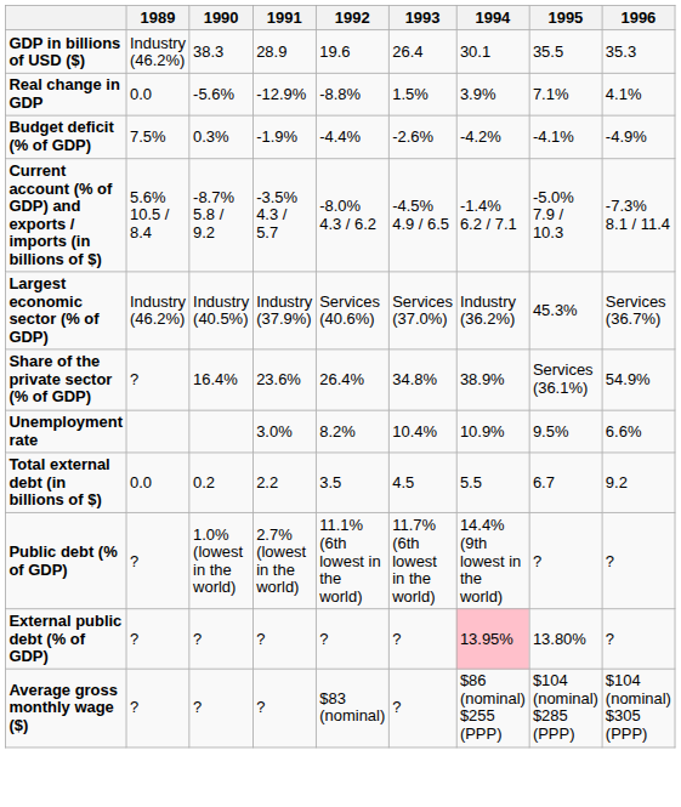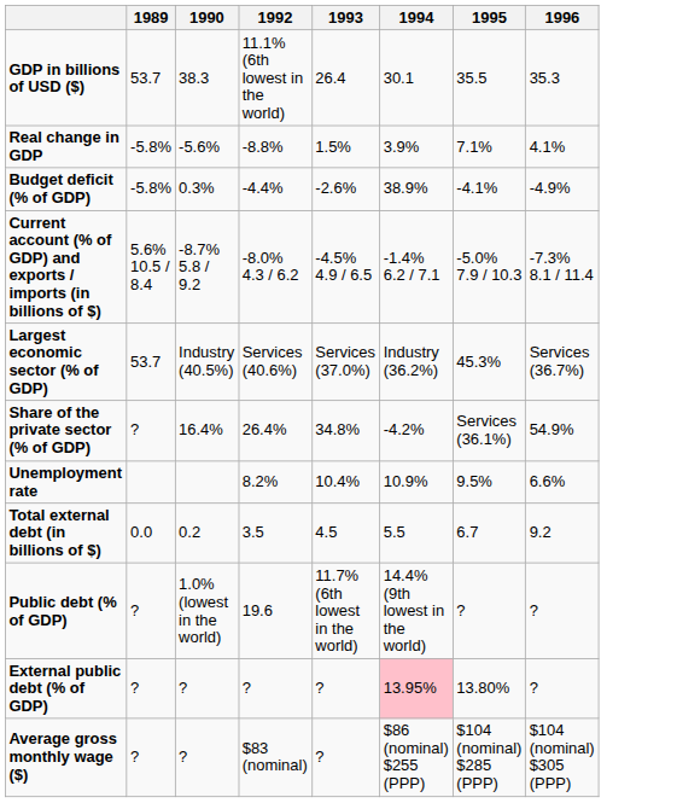- column: 1991 | 28.9 | -12.9% | -1.9% | -3.5% 4.3 / 5.7 | Industry (37.9%) | 23.6% | 3.0% | 2.2 | 2.7% (lowest in the world) | ? | ?
GDP in billions of USD ($) | 1989: Industry (46.2%) -> 53.7
GDP in billions of USD ($) | 1992: 19.6 -> 11.1% (6th lowest in the world)
Real change in GDP | 1989: 0.0 -> -5.8%
Budget deficit (% of GDP) | 1989: 7.5% -> -5.8%
Budget deficit (% of GDP) | 1994: -4.2% -> 38.9%
Largest economic sector (% of GDP) | 1989: Industry (46.2%) -> 53.7
Share of the private sector (% of GDP) | 1994: 38.9% -> -4.2%
Public debt (% of GDP) | 1992: 11.1% (6th lowest in the world) -> 19.6
